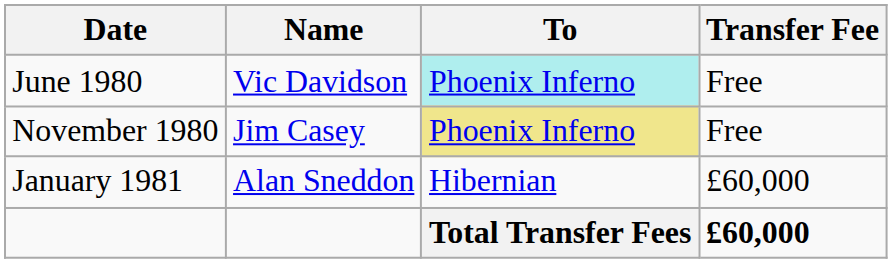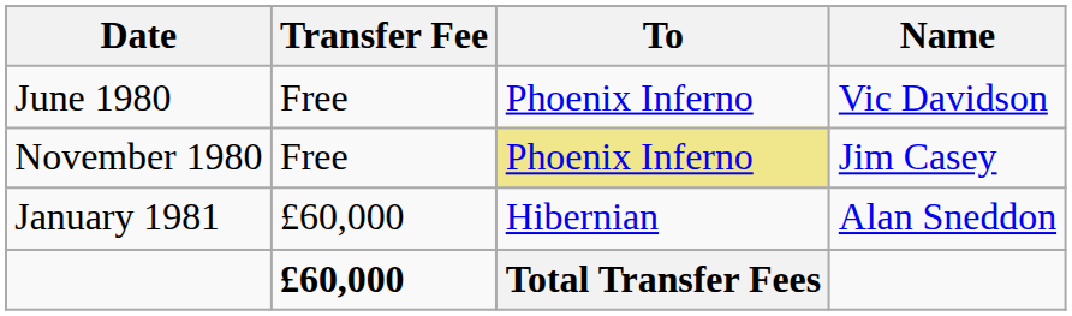columns swapped: Name <-> Transfer Fee
June 1980 | To: paleturquoise background -> no background
